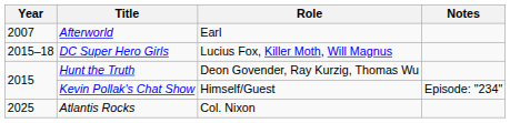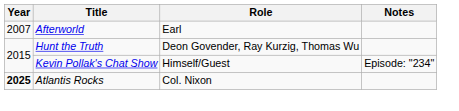- row: 2015–18 | DC Super Hero Girls | Lucius Fox, Killer Moth, Will Magnus
Atlantis Rocks | Year: normal -> bold
